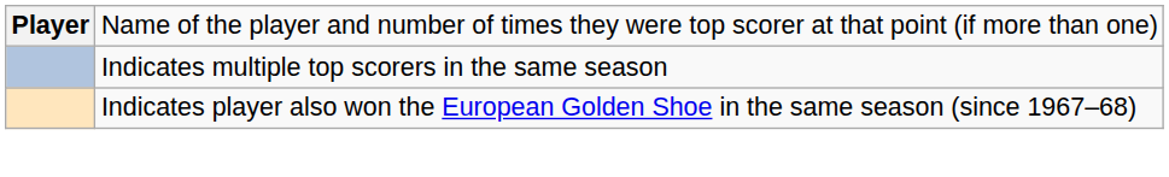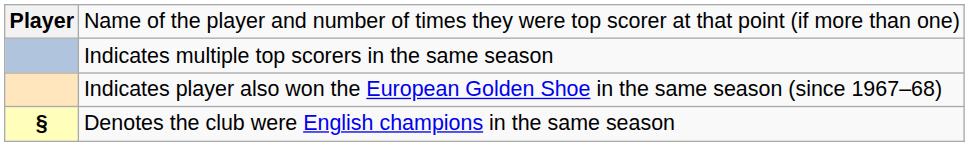+ row: § | Denotes the club were English champions in the same season
